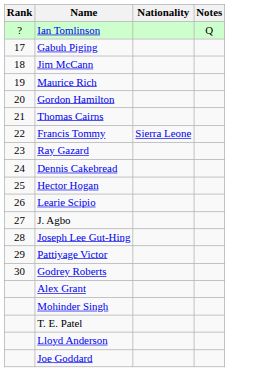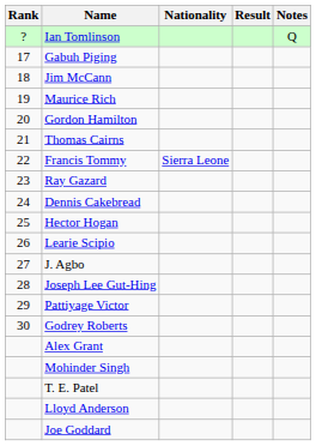+ column: Result
